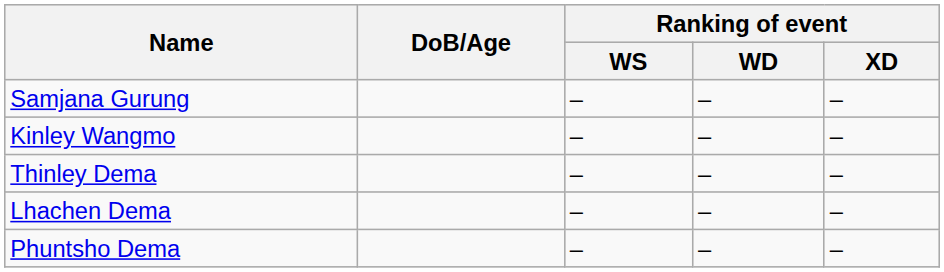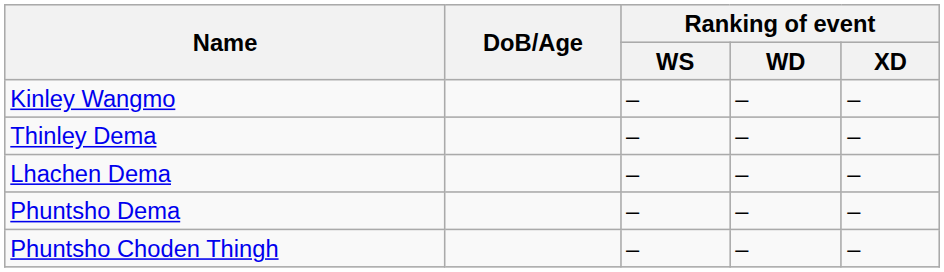- row: Samjana Gurung | – | – | –
+ row: Phuntsho Choden Thingh | – | – | –
